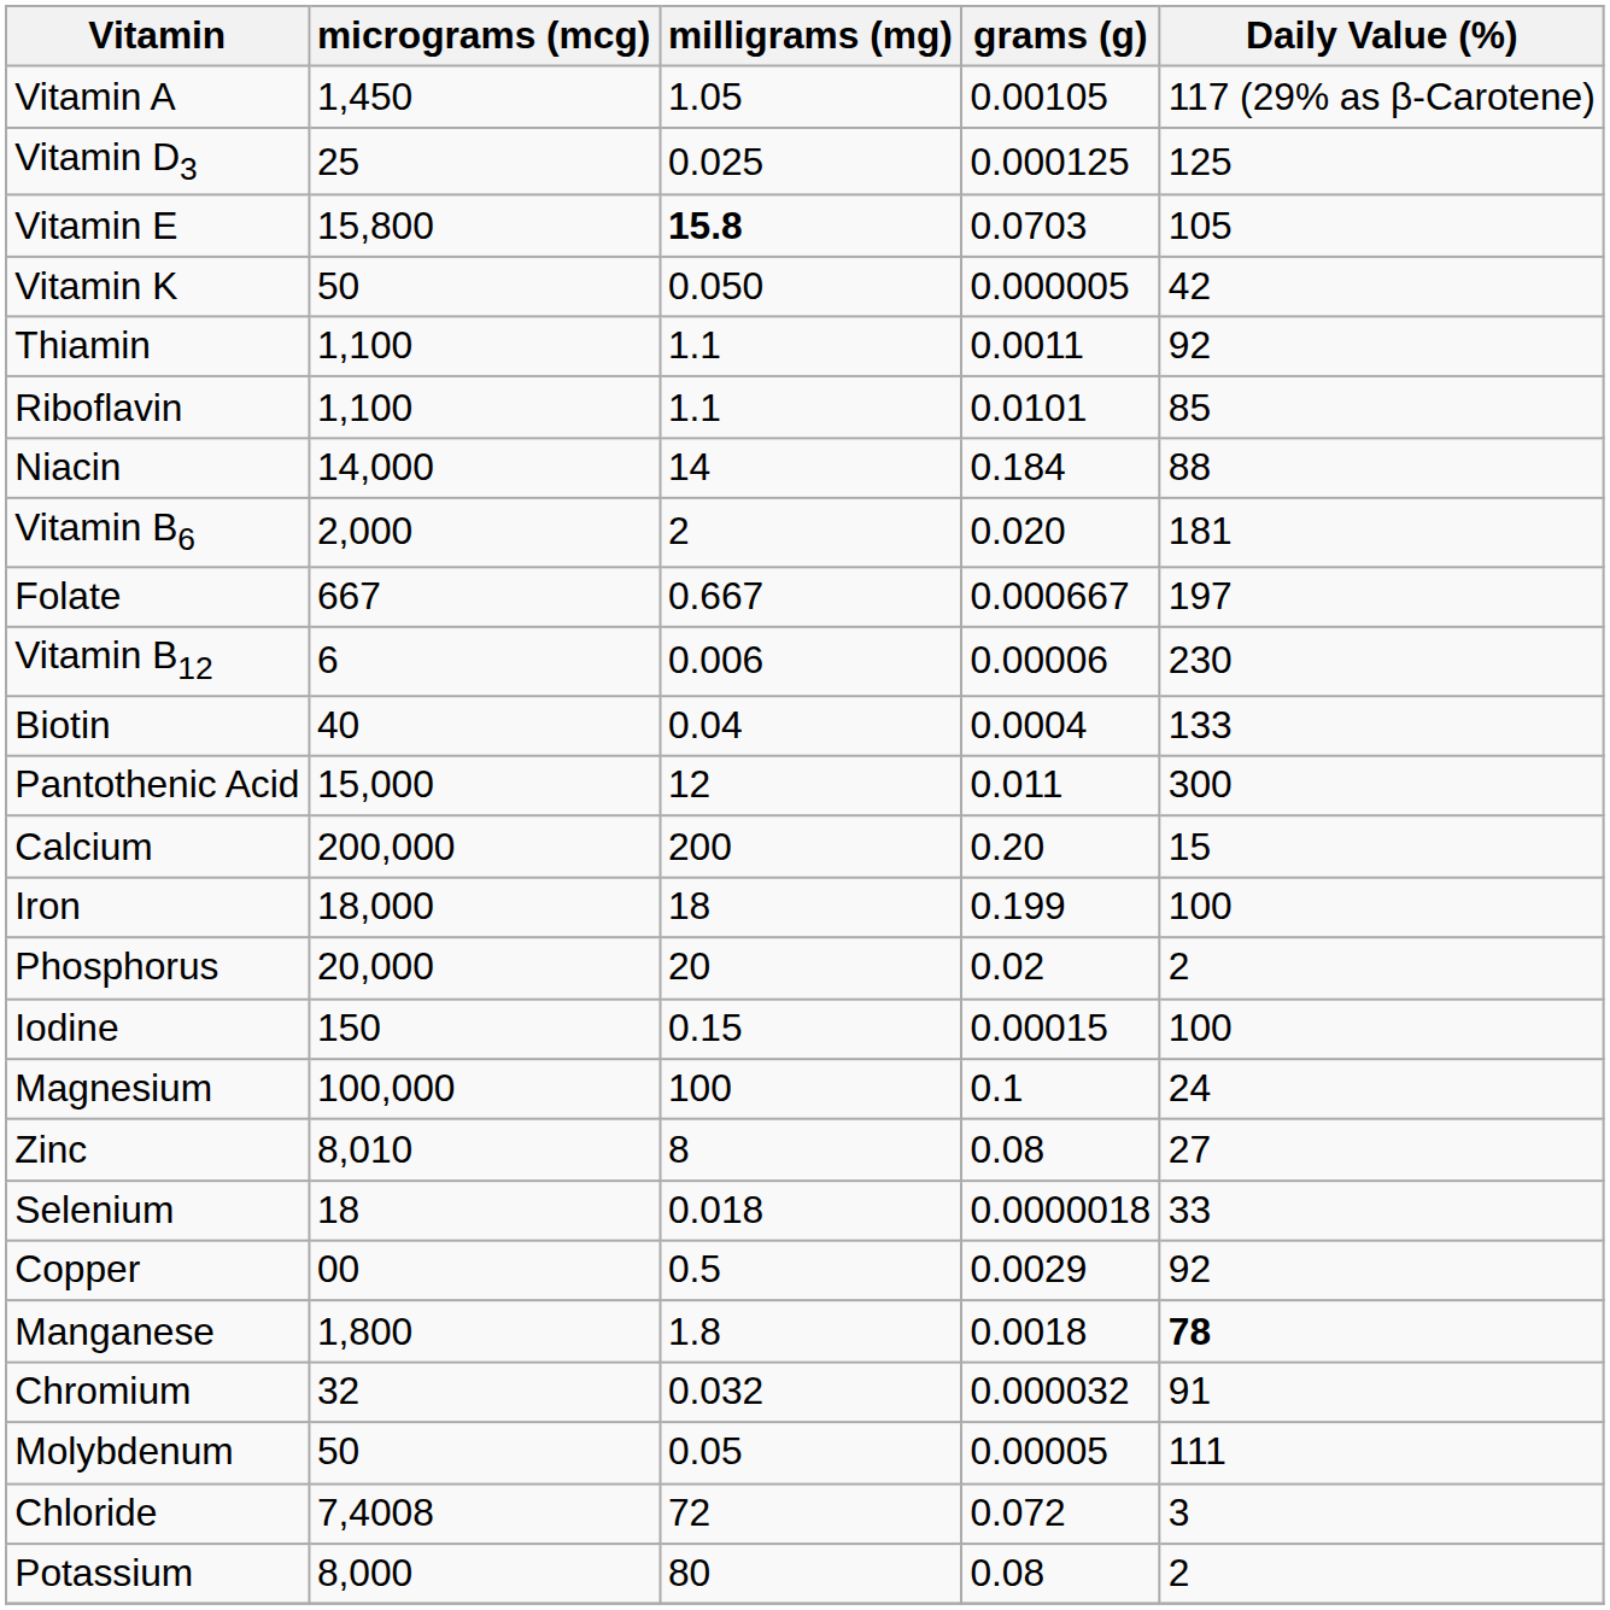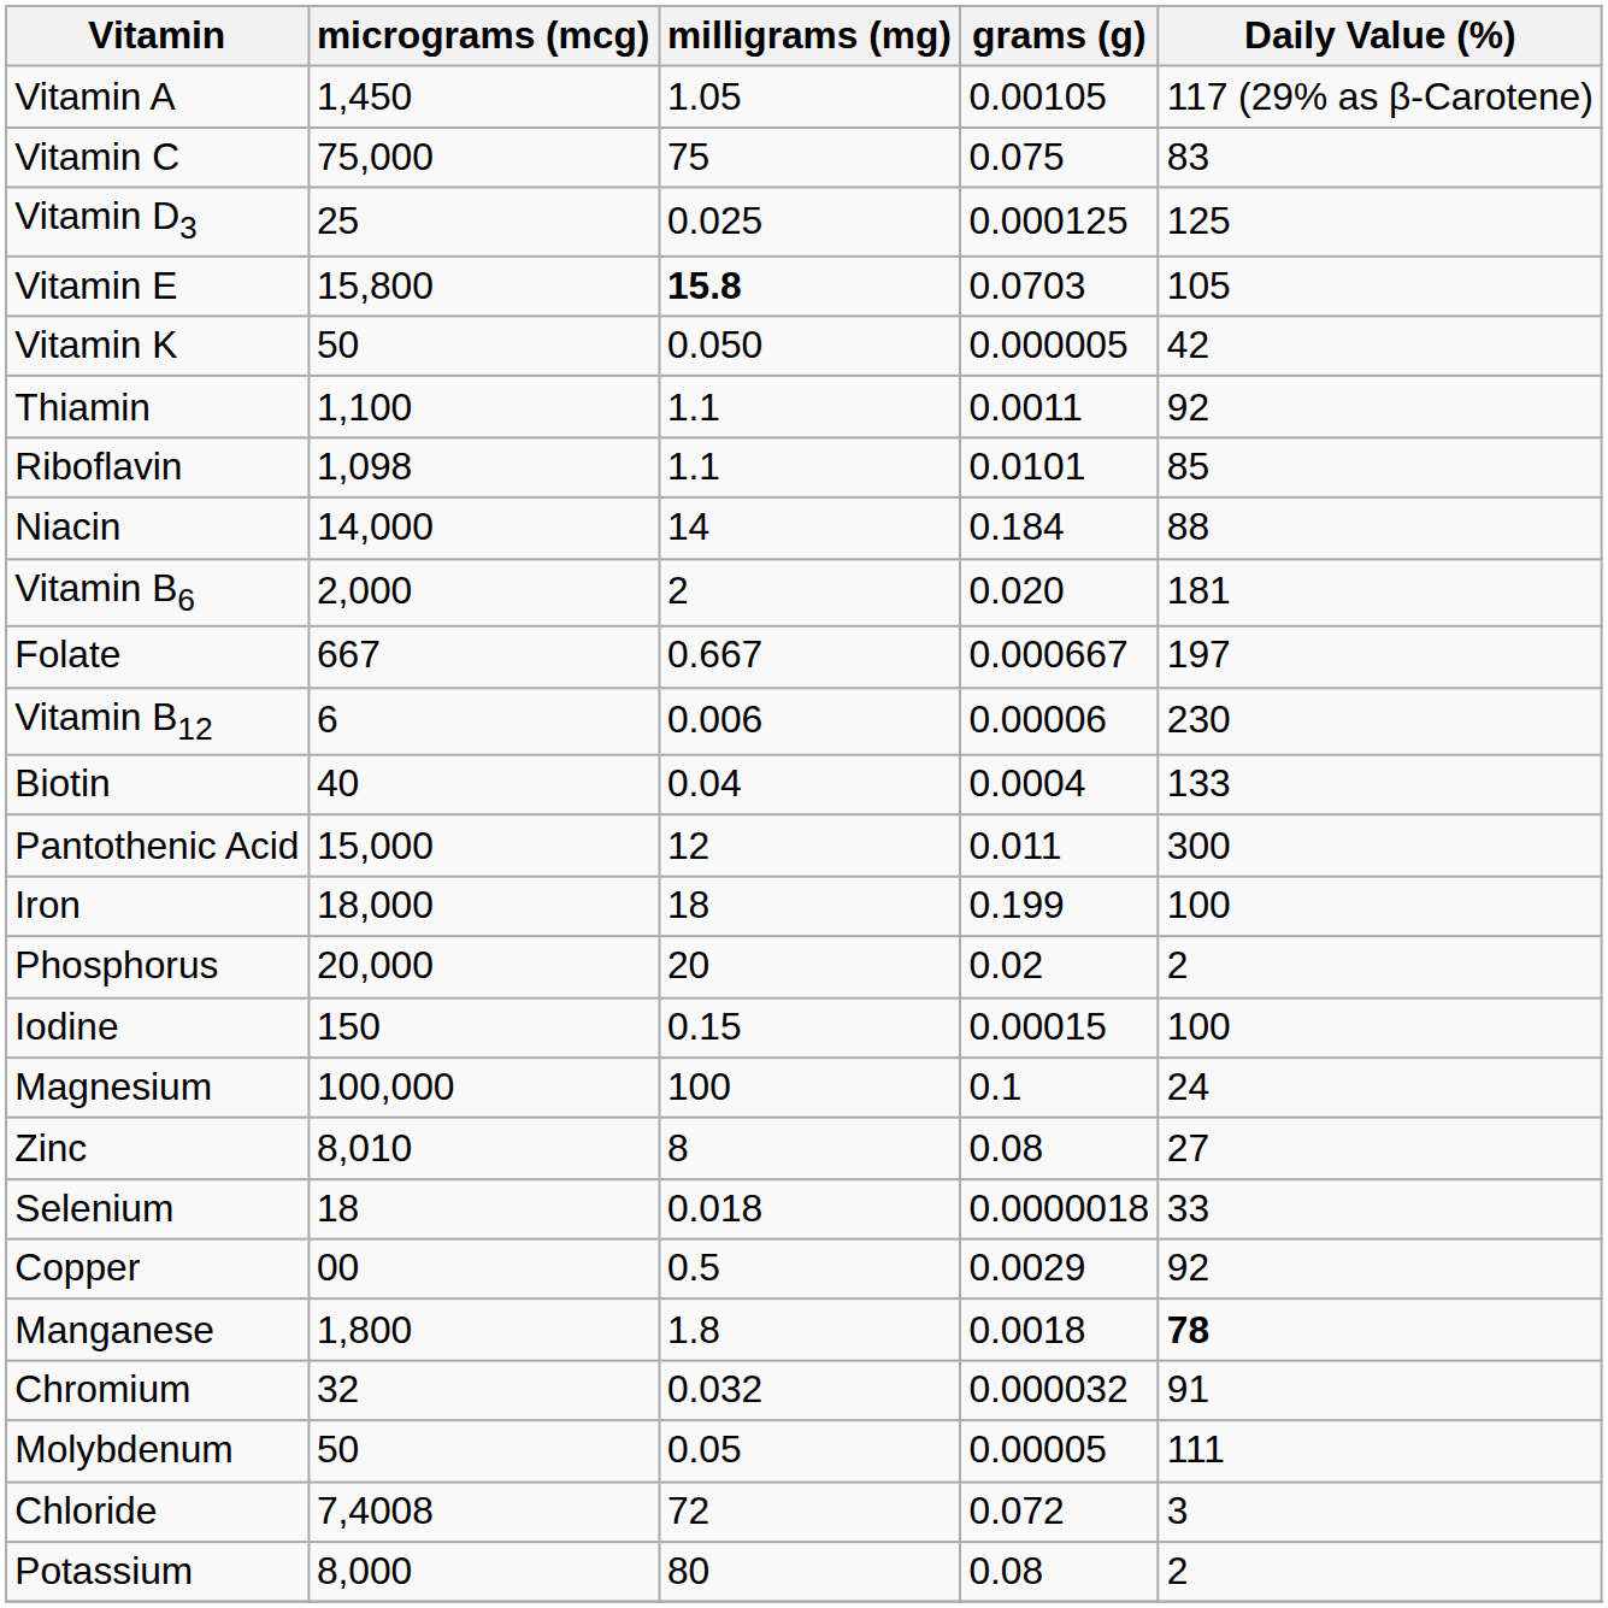+ row: Vitamin C | 75,000 | 75 | 0.075 | 83
Riboflavin | micrograms (mcg): 1,100 -> 1,098
- row: Calcium | 200,000 | 200 | 0.20 | 15
